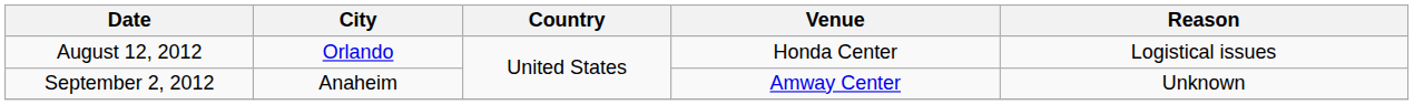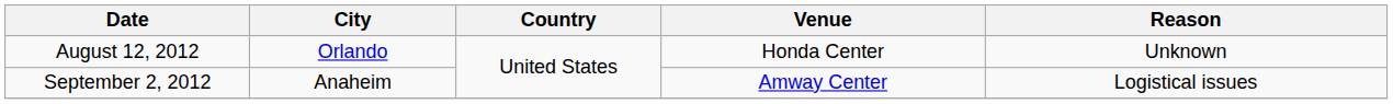August 12, 2012 | Reason: Logistical issues -> Unknown
September 2, 2012 | Reason: Unknown -> Logistical issues
